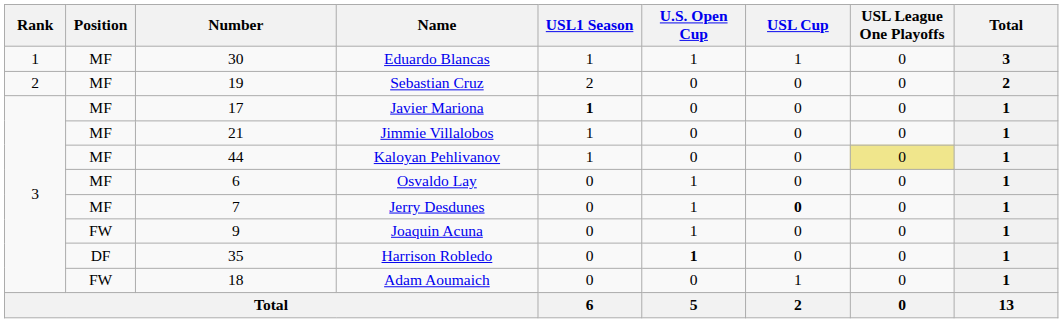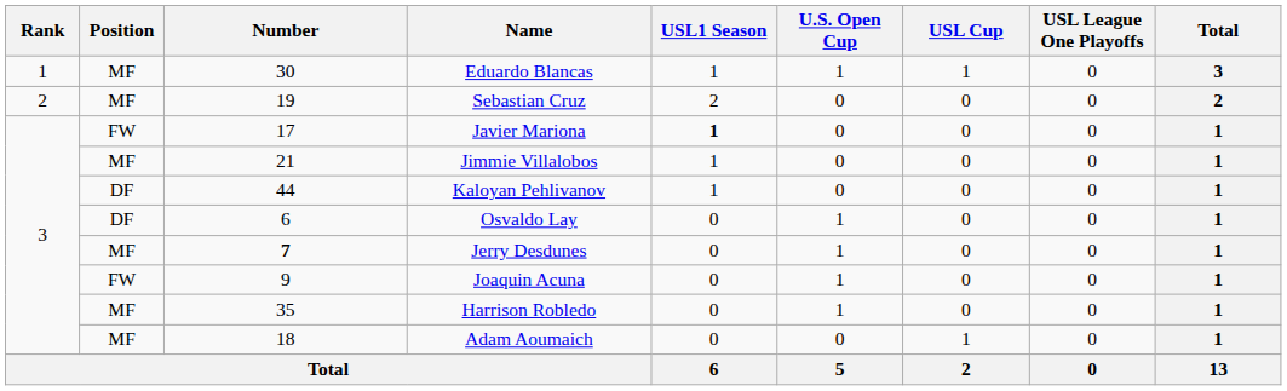Javier Mariona | Position: MF -> FW
Kaloyan Pehlivanov | Position: MF -> DF
Kaloyan Pehlivanov | USL League One Playoffs: khaki background -> no background
Osvaldo Lay | Position: MF -> DF
Jerry Desdunes | Number: normal -> bold
Jerry Desdunes | USL Cup: bold -> normal
Harrison Robledo | Position: DF -> MF
Harrison Robledo | U.S. Open Cup: bold -> normal
Adam Aoumaich | Position: FW -> MF
